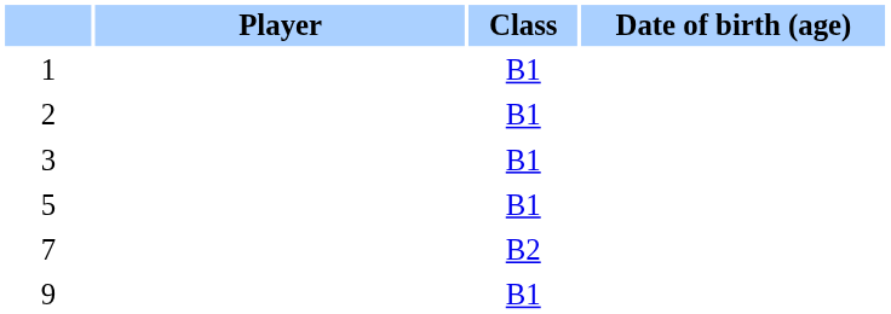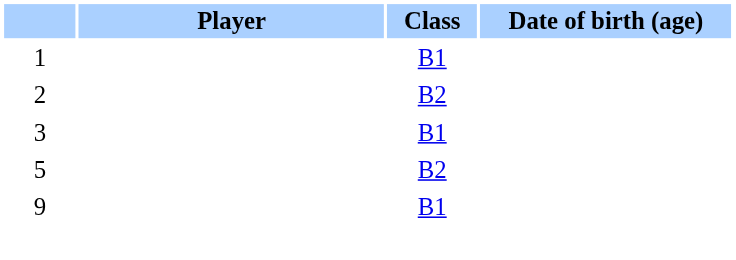2 | Class: B1 -> B2
5 | Class: B1 -> B2
- row: 7 | B2
